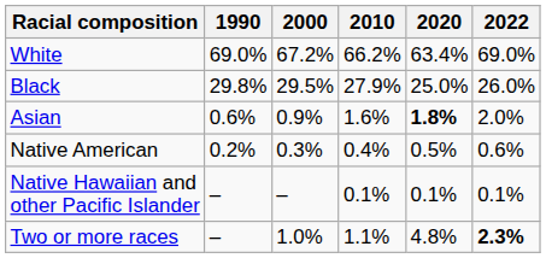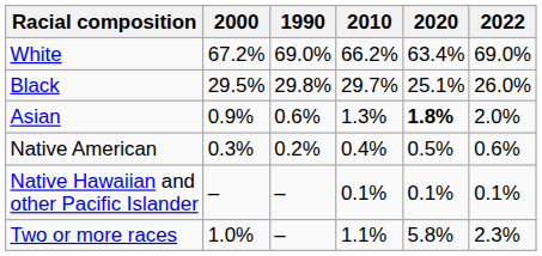columns swapped: 1990 <-> 2000
Black | 2010: 27.9% -> 29.7%
Black | 2020: 25.0% -> 25.1%
Asian | 2010: 1.6% -> 1.3%
Two or more races | 2020: 4.8% -> 5.8%
Two or more races | 2022: bold -> normal
